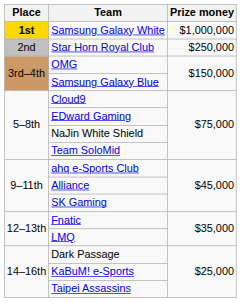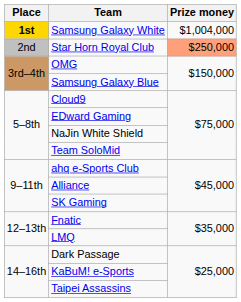Samsung Galaxy White | Prize money: $1,000,000 -> $1,004,000
Star Horn Royal Club | Prize money: no background -> lightsalmon background
